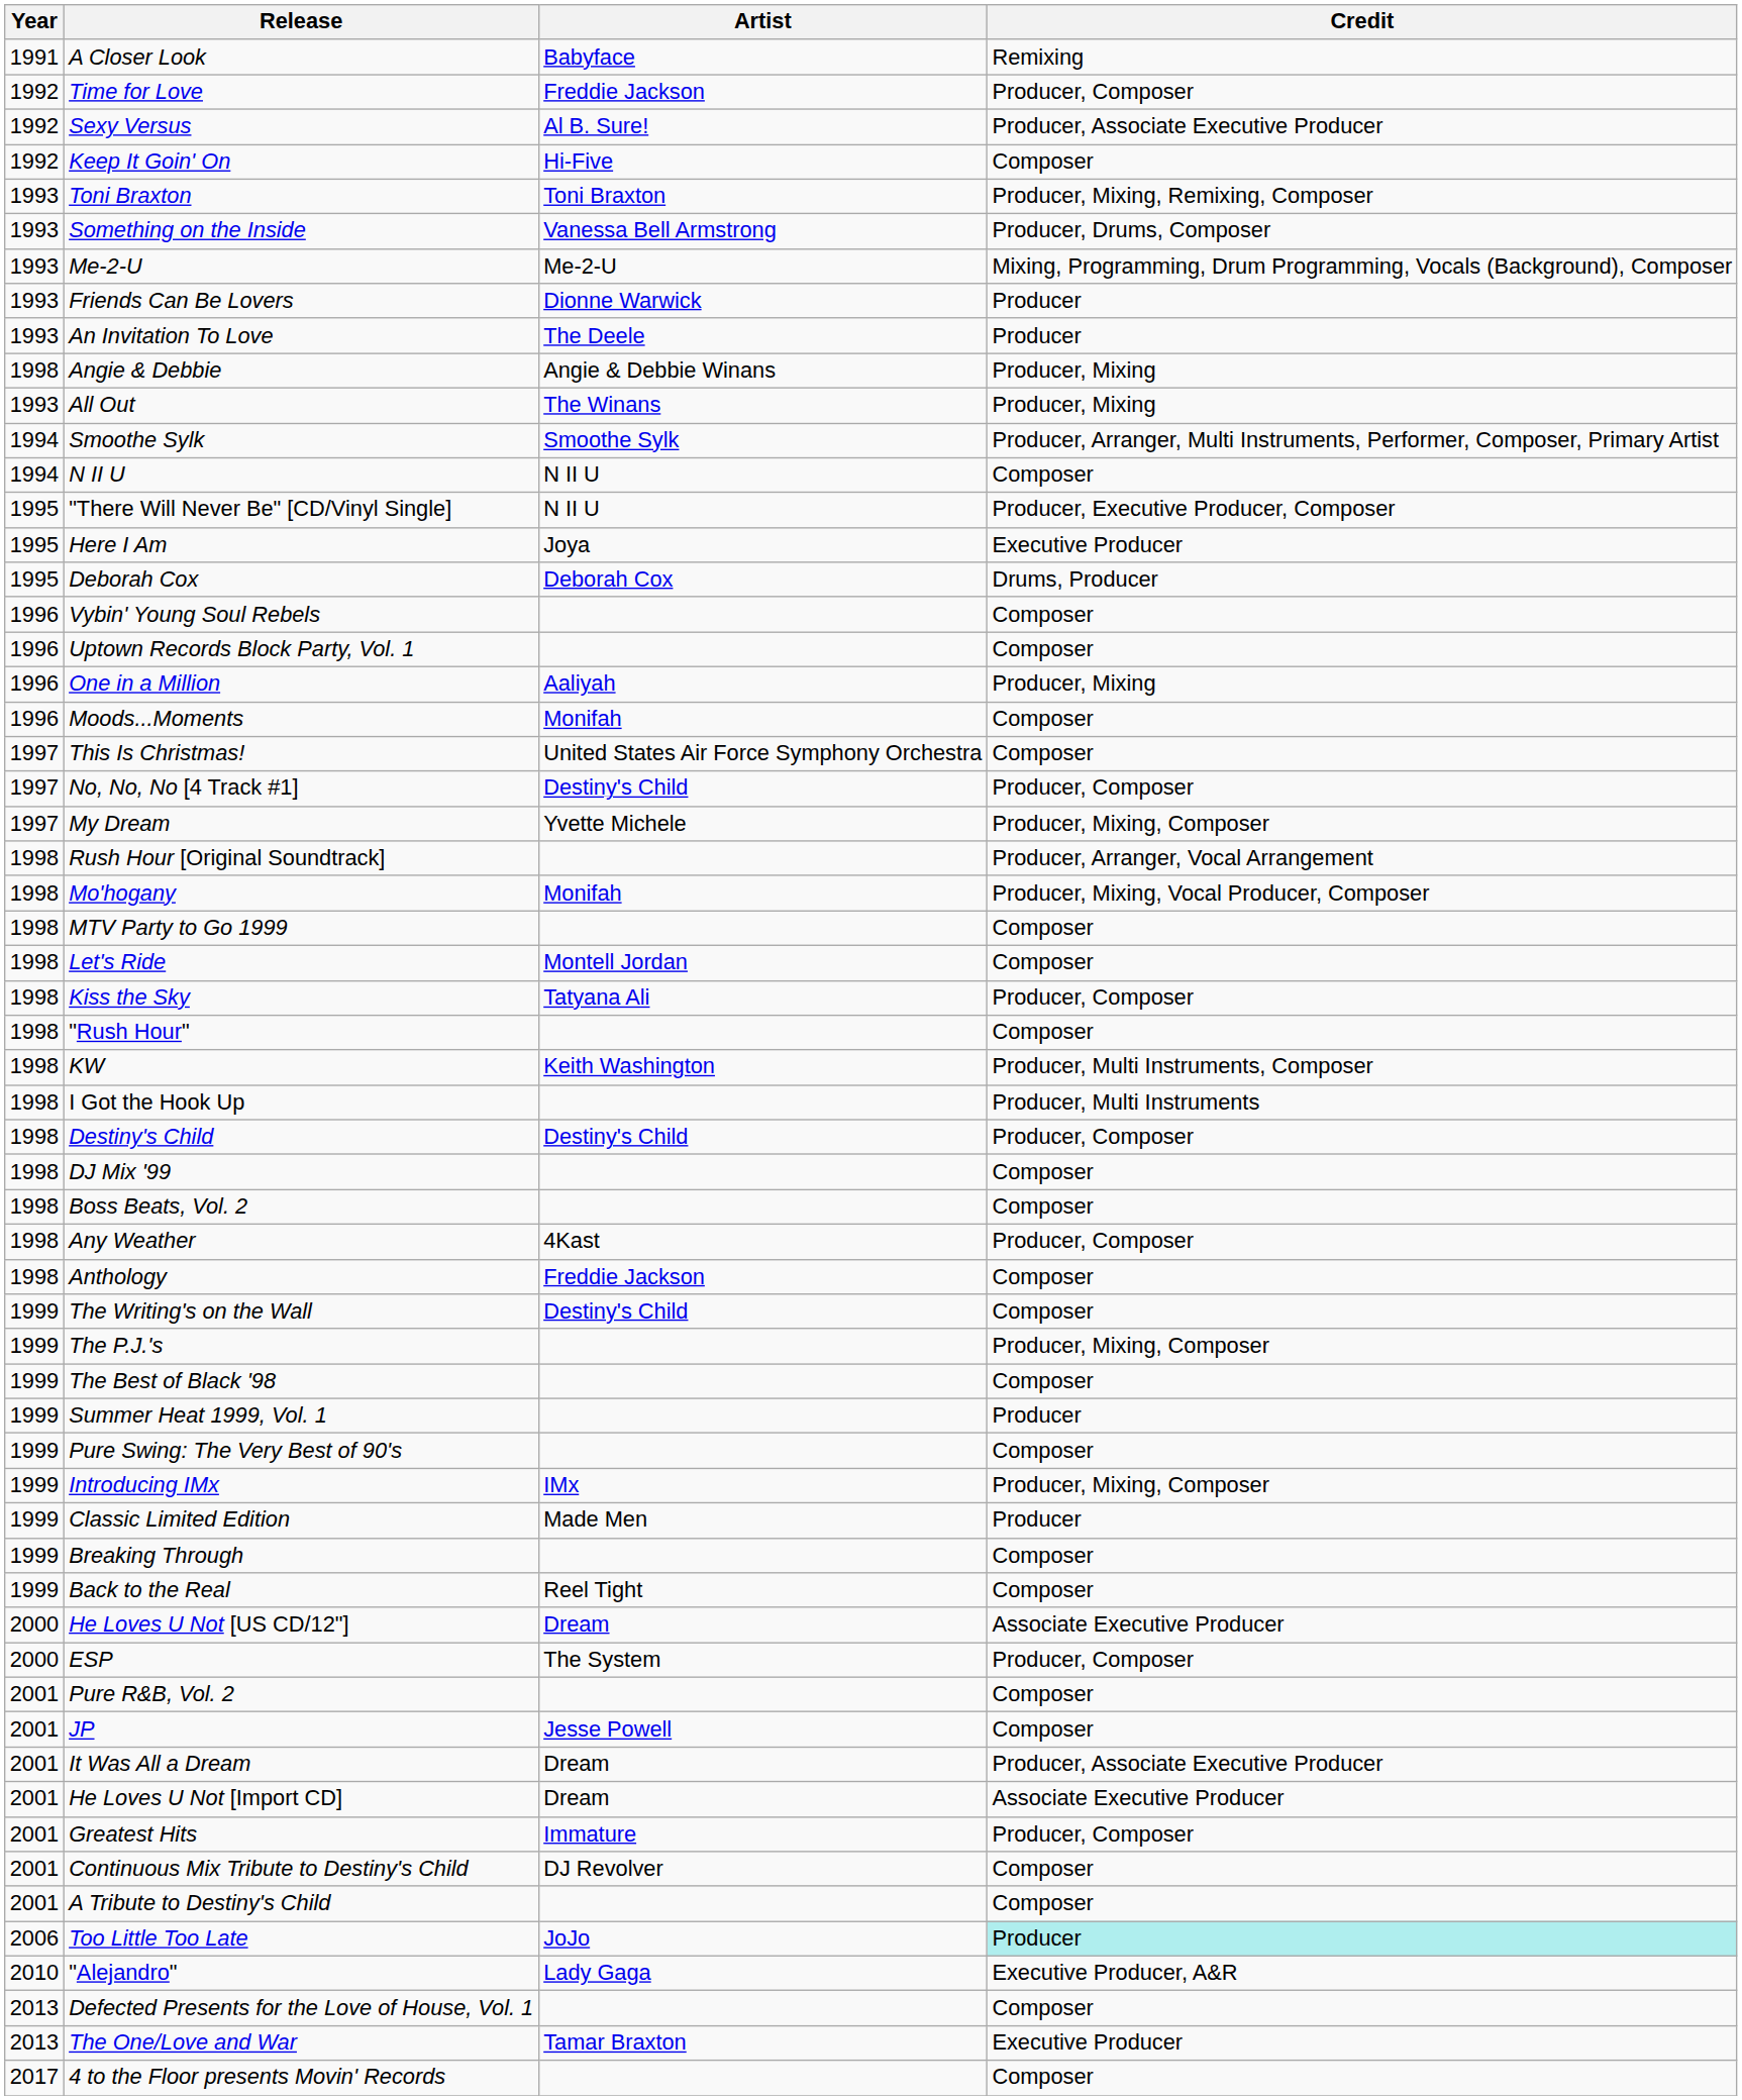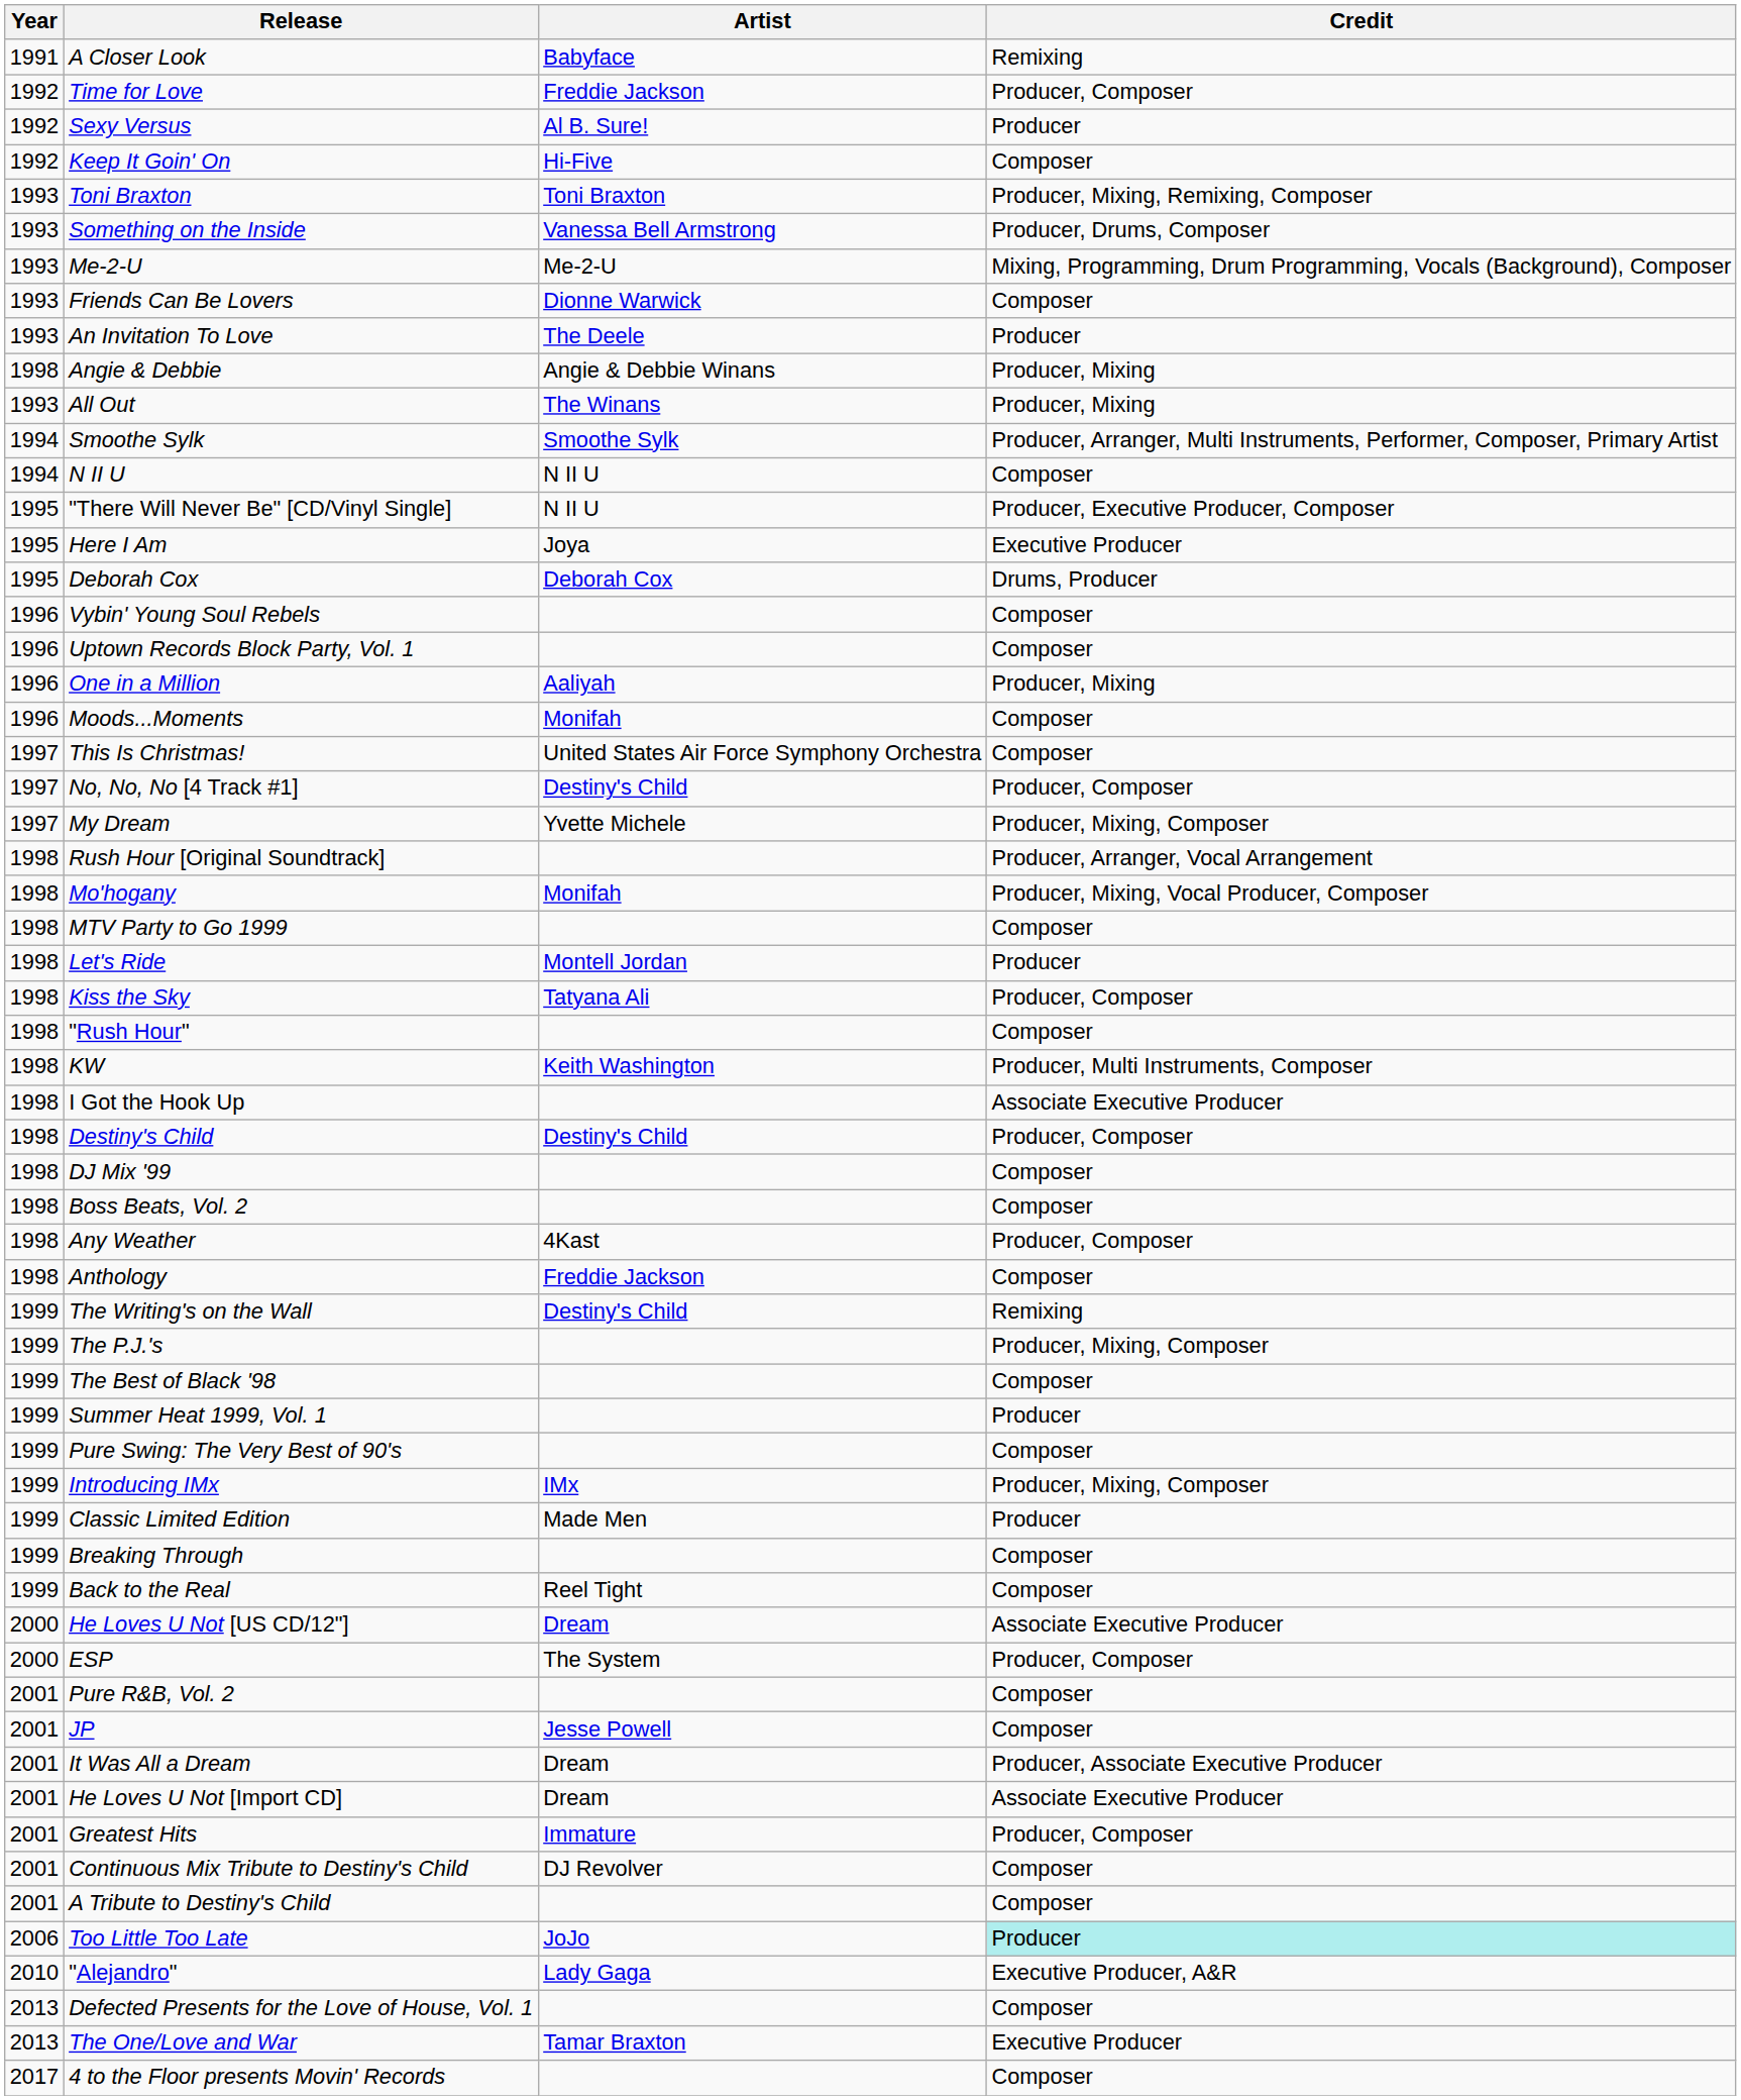Sexy Versus | Credit: Producer, Associate Executive Producer -> Producer
Friends Can Be Lovers | Credit: Producer -> Composer
Let's Ride | Credit: Composer -> Producer
I Got the Hook Up | Credit: Producer, Multi Instruments -> Associate Executive Producer
The Writing's on the Wall | Credit: Composer -> Remixing
